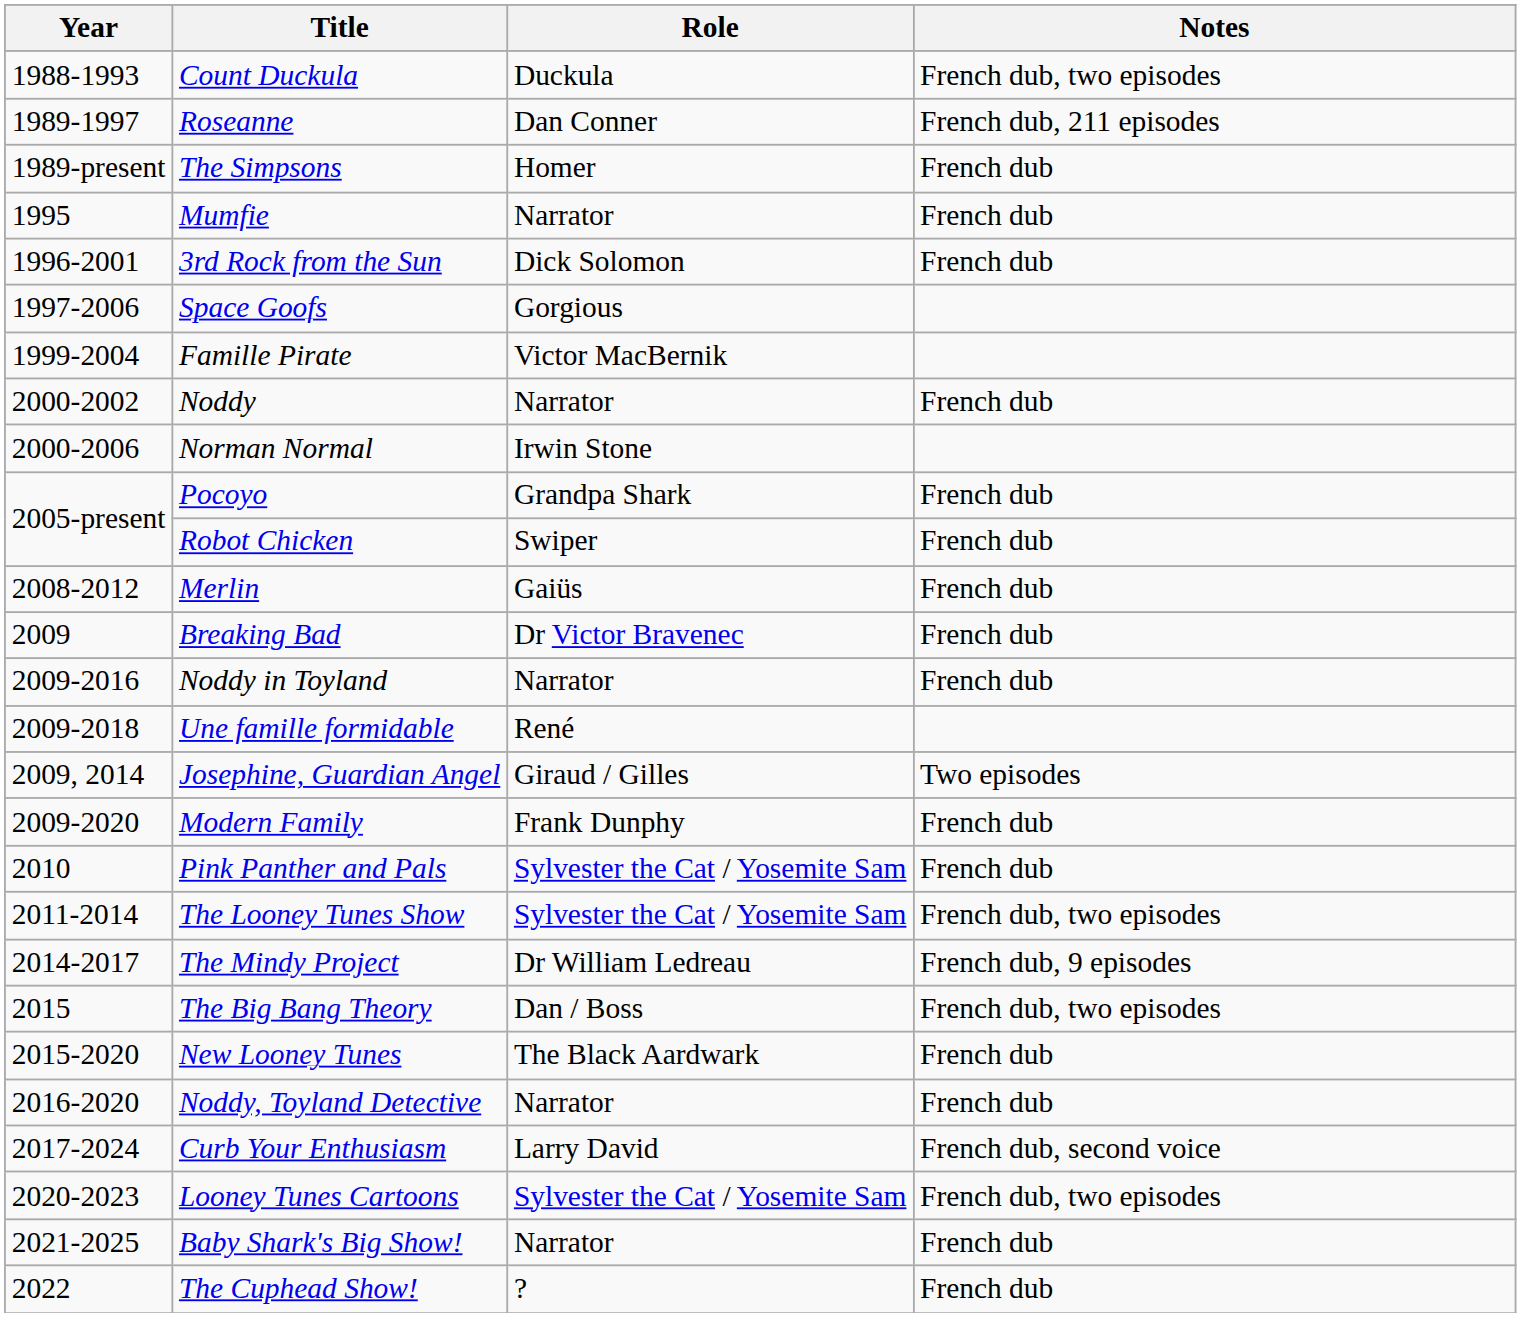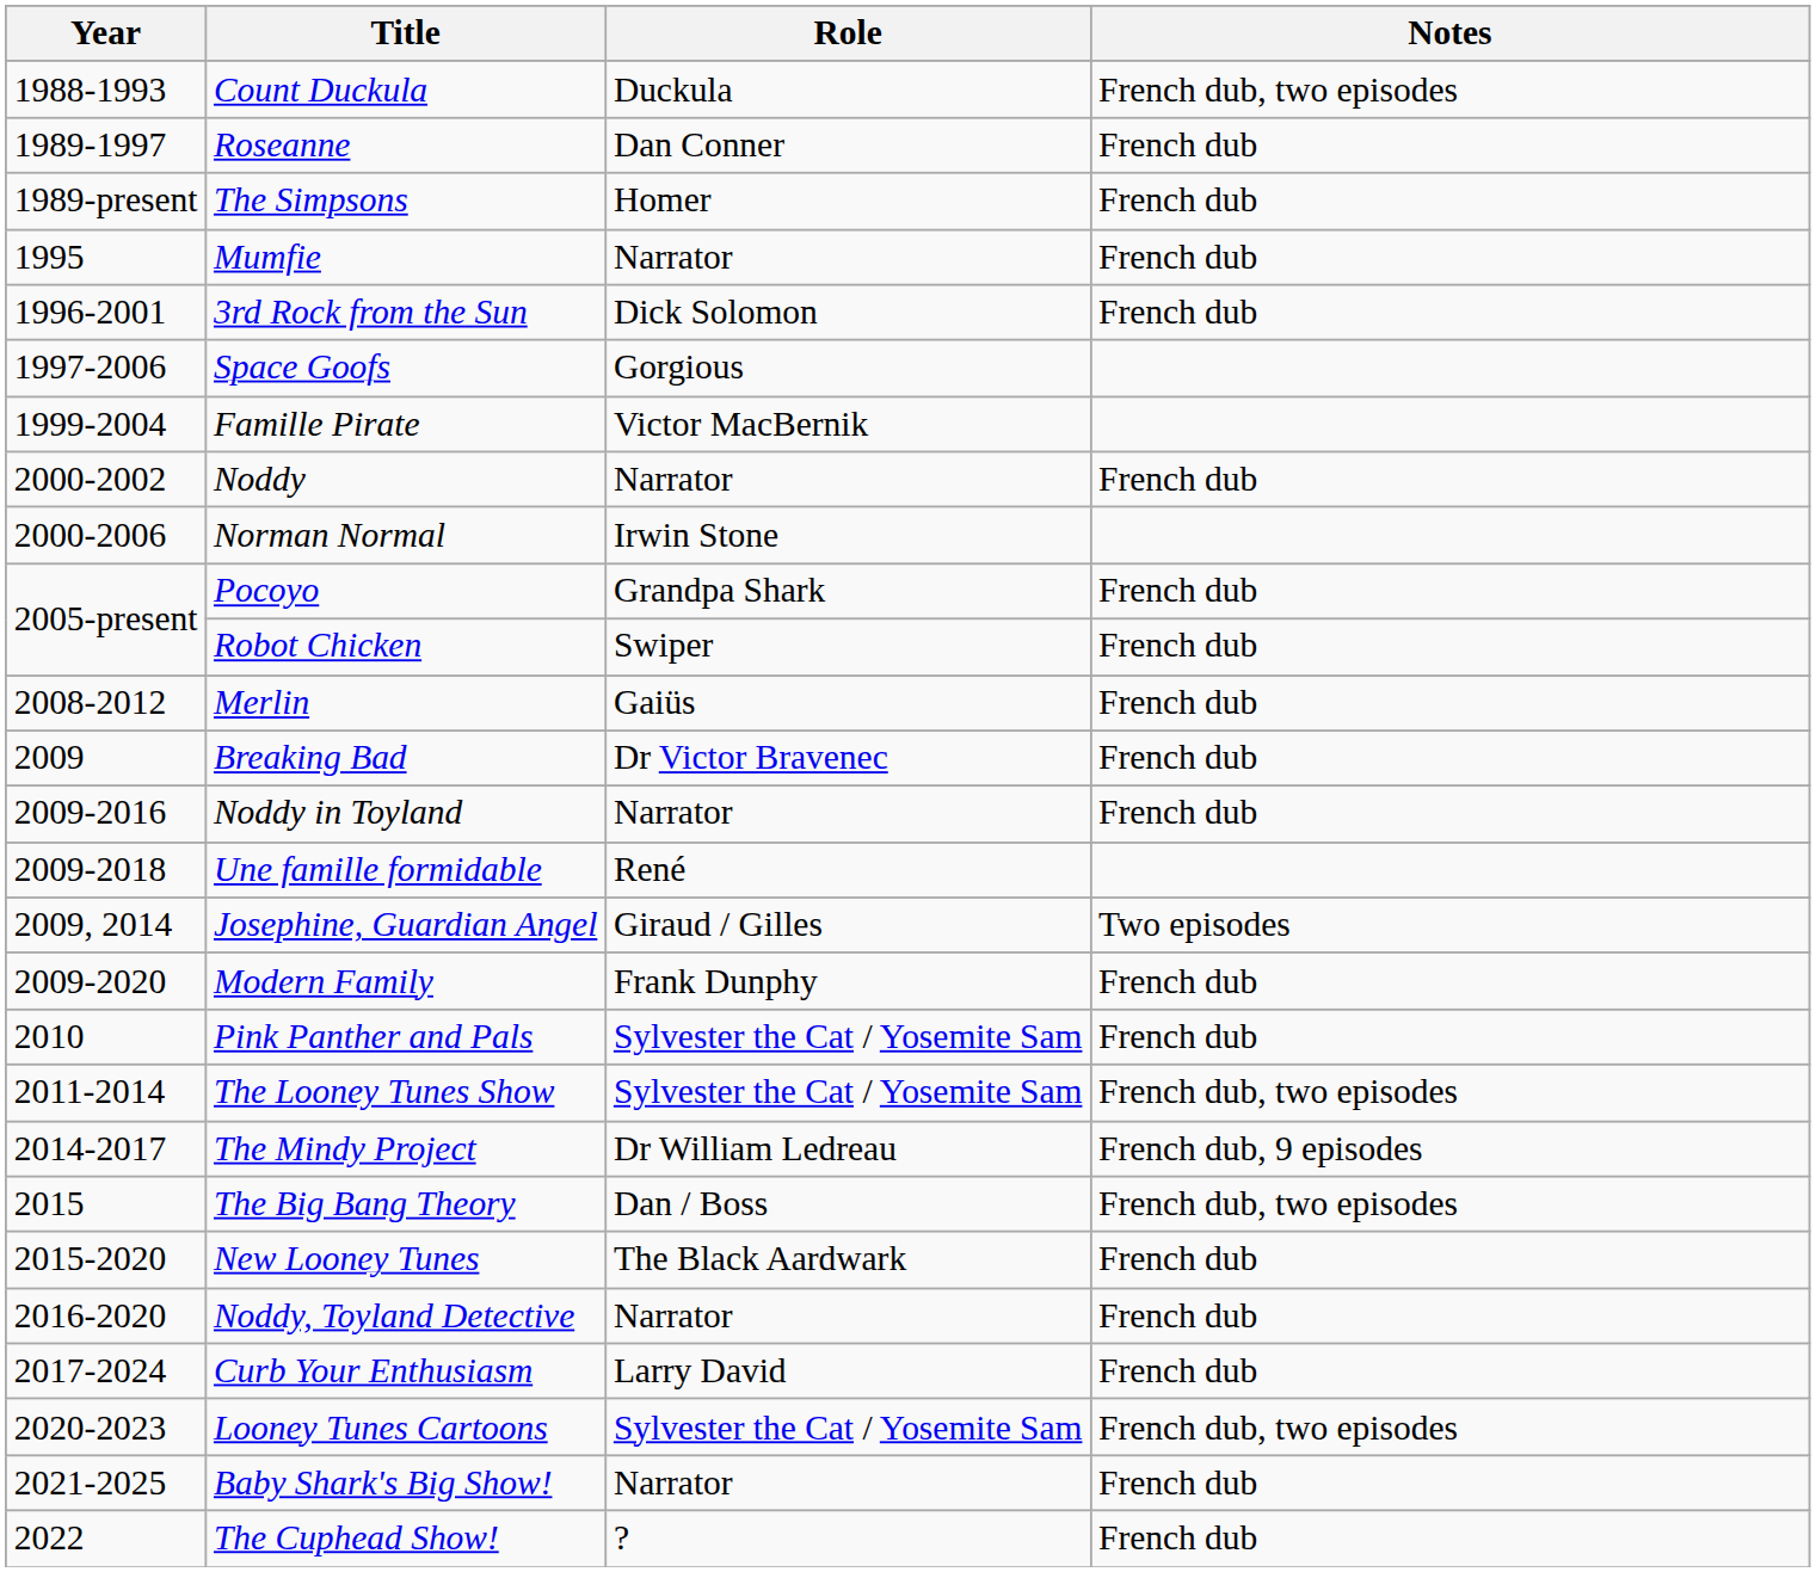Roseanne | Notes: French dub, 211 episodes -> French dub
Curb Your Enthusiasm | Notes: French dub, second voice -> French dub
